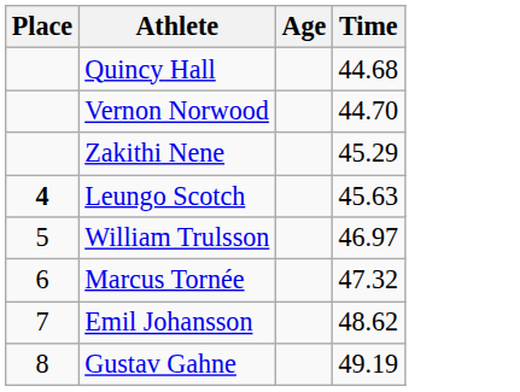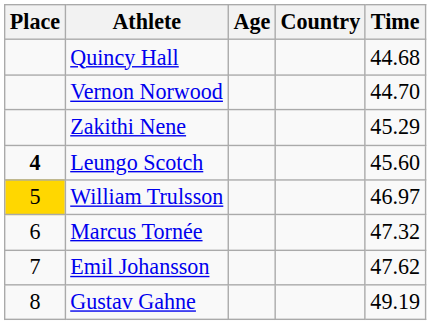+ column: Country
Leungo Scotch | Time: 45.63 -> 45.60
William Trulsson | Place: no background -> gold background
Emil Johansson | Time: 48.62 -> 47.62
